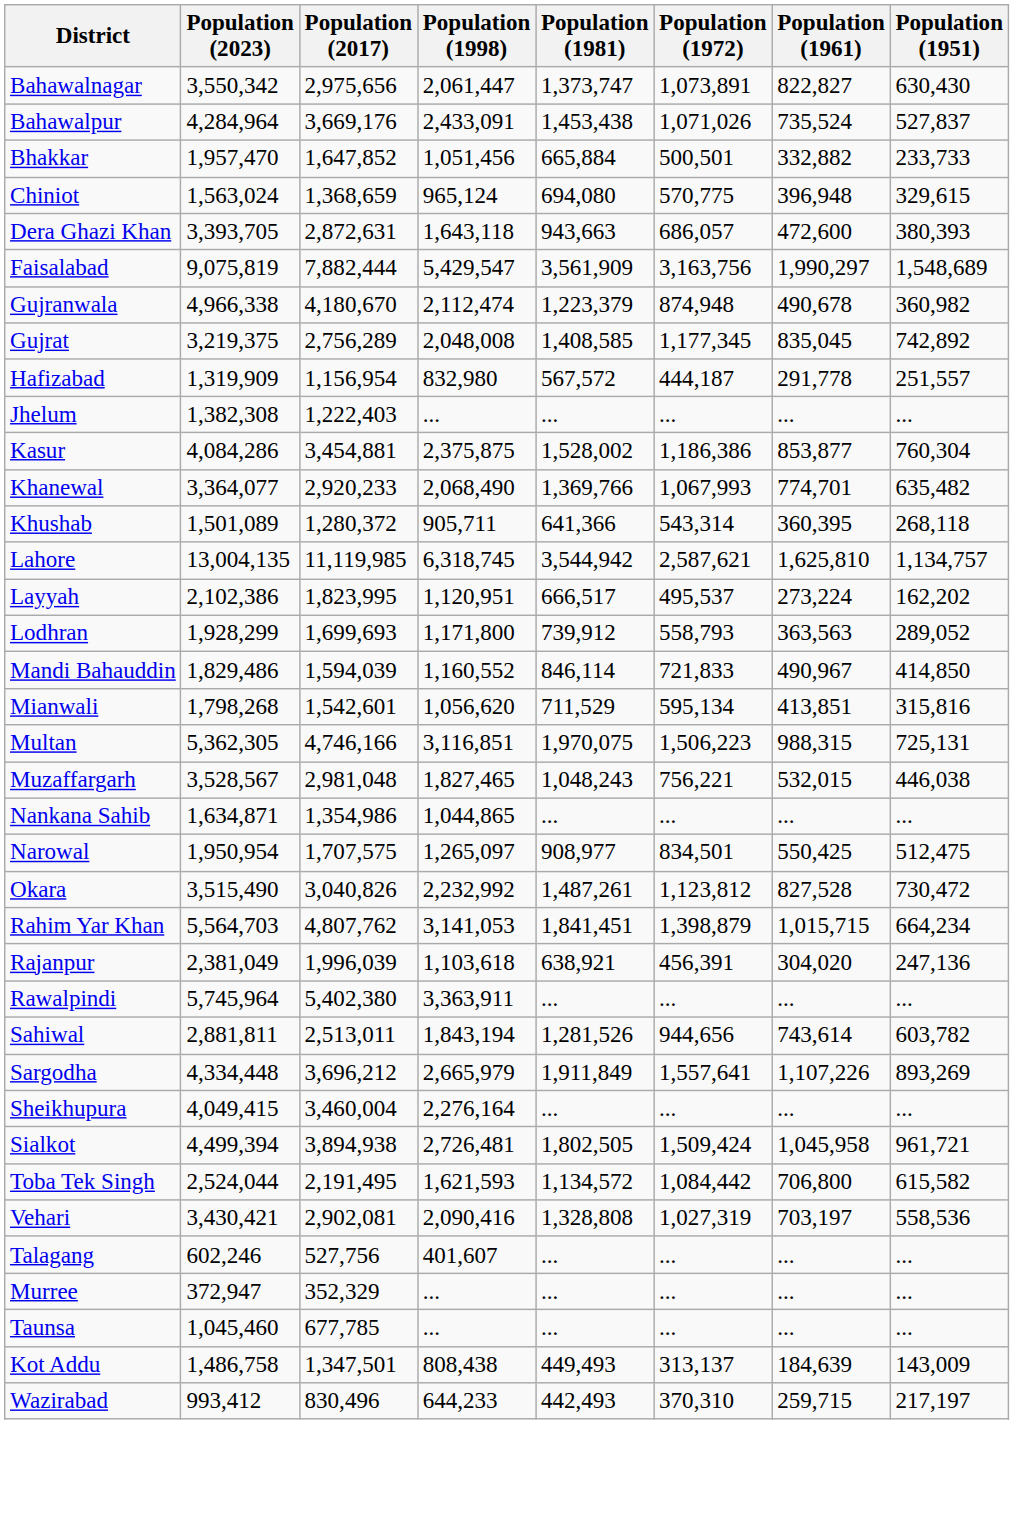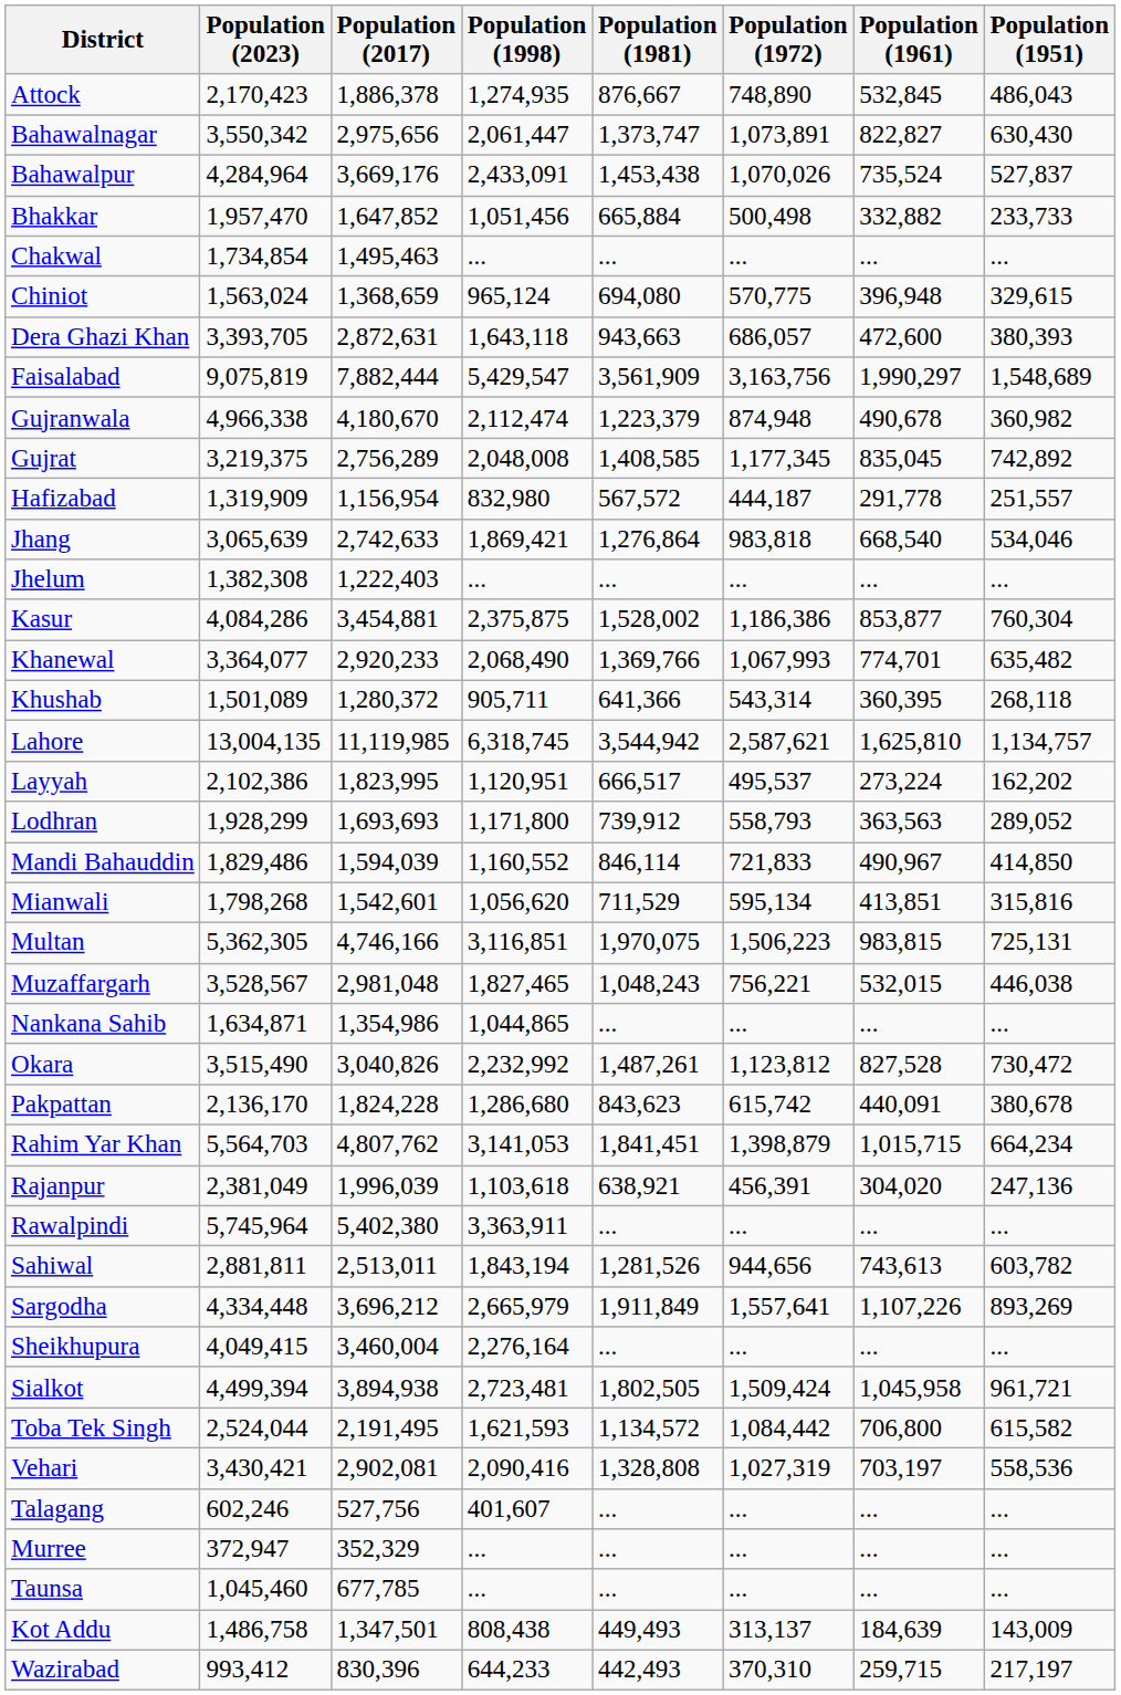+ row: Attock | 2,170,423 | 1,886,378 | 1,274,935 | 876,667 | 748,890 | 532,845 | 486,043
Bahawalpur | Population (1972): 1,071,026 -> 1,070,026
Bhakkar | Population (1972): 500,501 -> 500,498
+ row: Chakwal | 1,734,854 | 1,495,463 | ... | ... | ... | ... | ...
+ row: Jhang | 3,065,639 | 2,742,633 | 1,869,421 | 1,276,864 | 983,818 | 668,540 | 534,046
Lodhran | Population (2017): 1,699,693 -> 1,693,693
Multan | Population (1961): 988,315 -> 983,815
- row: Narowal | 1,950,954 | 1,707,575 | 1,265,097 | 908,977 | 834,501 | 550,425 | 512,475
+ row: Pakpattan | 2,136,170 | 1,824,228 | 1,286,680 | 843,623 | 615,742 | 440,091 | 380,678
Sahiwal | Population (1961): 743,614 -> 743,613
Sialkot | Population (1998): 2,726,481 -> 2,723,481
Wazirabad | Population (2017): 830,496 -> 830,396
